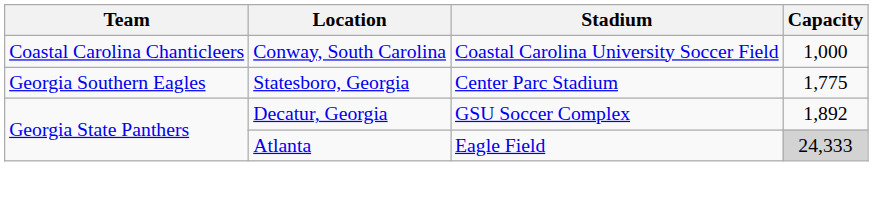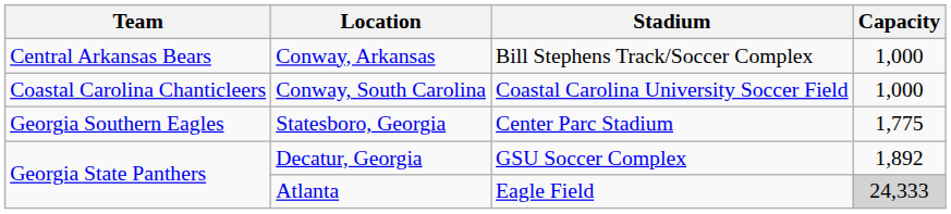+ row: Central Arkansas Bears | Conway, Arkansas | Bill Stephens Track/Soccer Complex | 1,000
